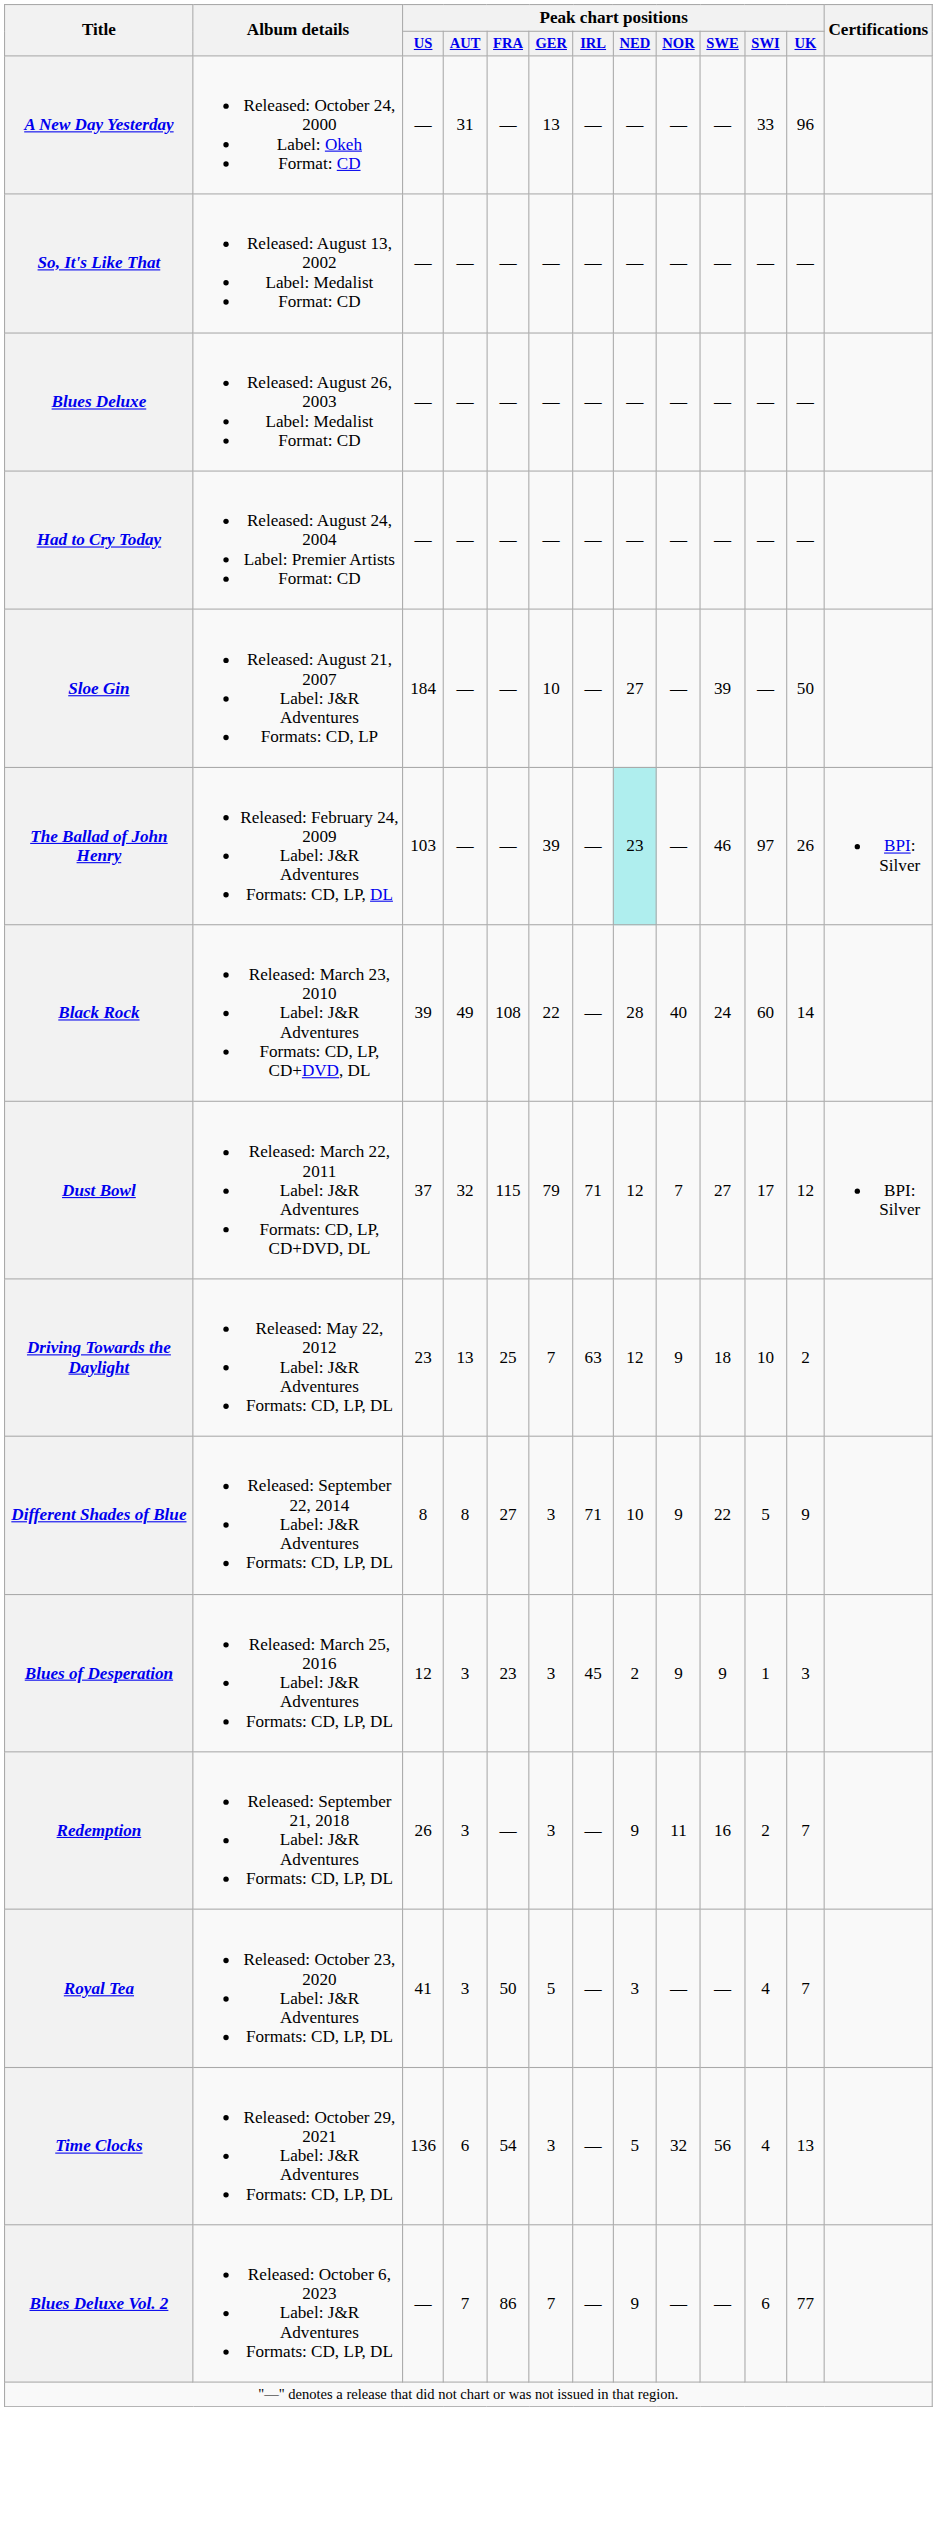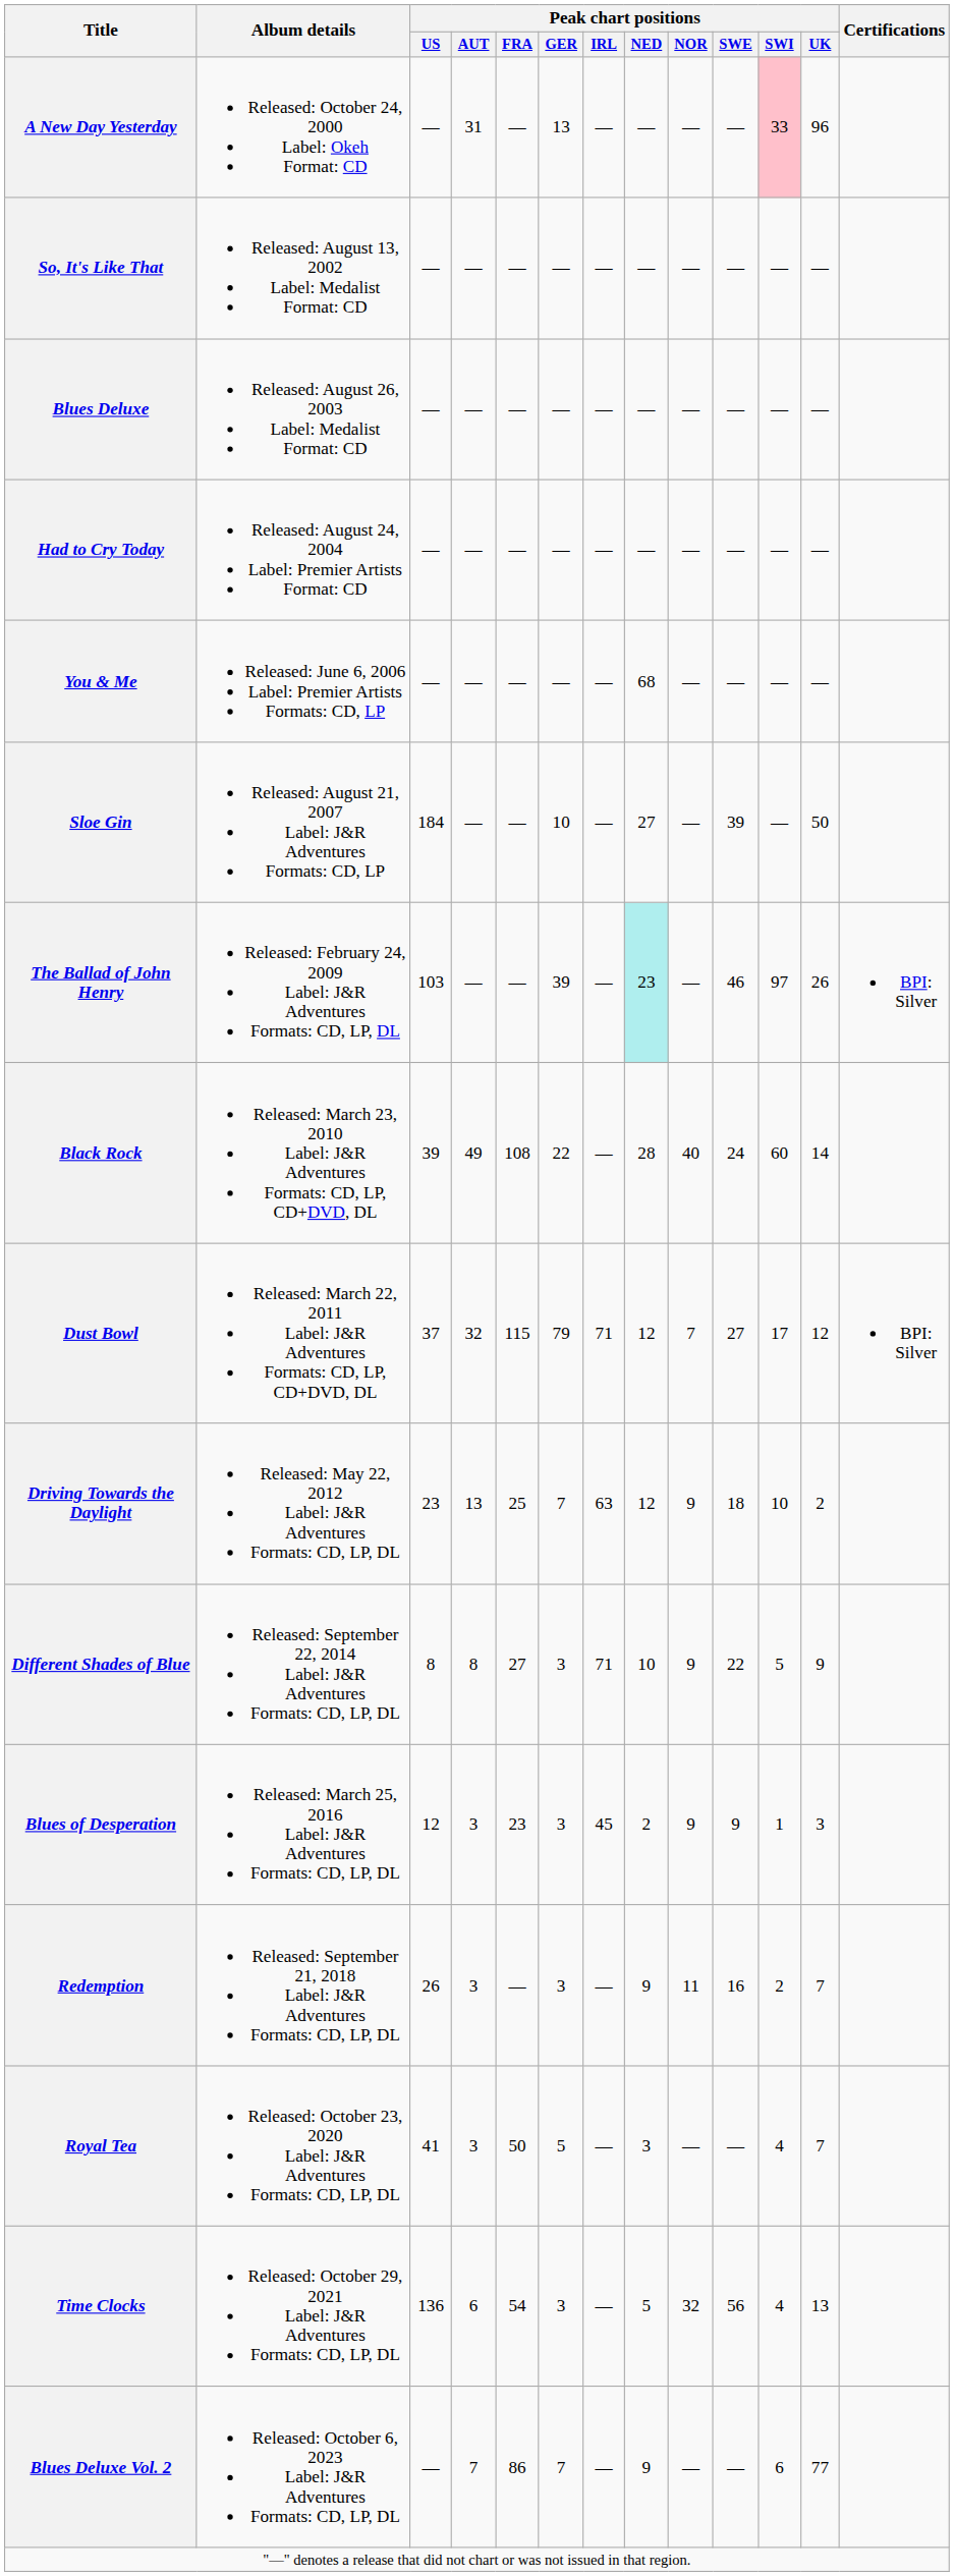A New Day Yesterday | Peak chart positions / SWI: no background -> pink background
+ row: You & Me | Released: June 6, 2006 Label: Premier Artists Formats: CD, LP | — | — | — | — | — | 68 | — | — | — | —
